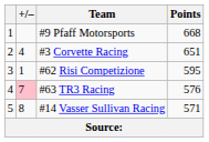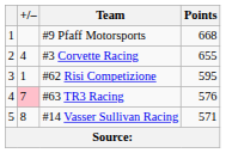#3 Corvette Racing | Points: 651 -> 655
